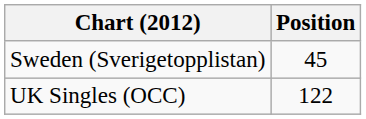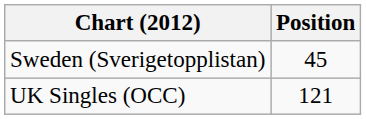UK Singles (OCC) | Position: 122 -> 121
